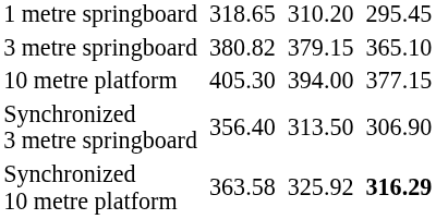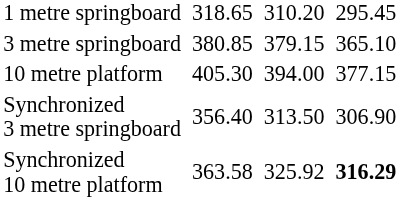3 metre springboard | column 3: 380.82 -> 380.85
